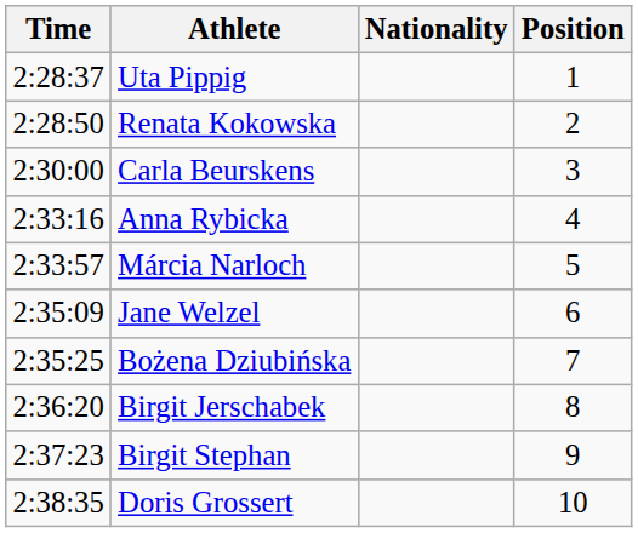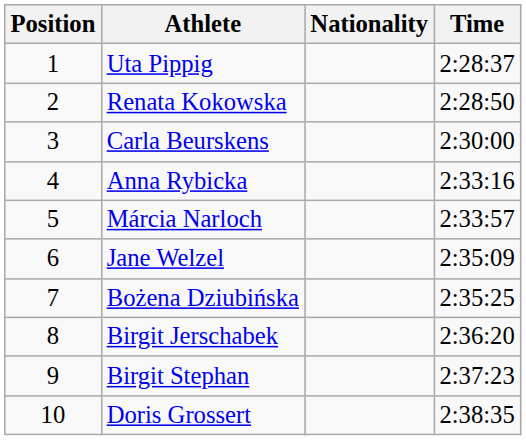columns swapped: Position <-> Time
